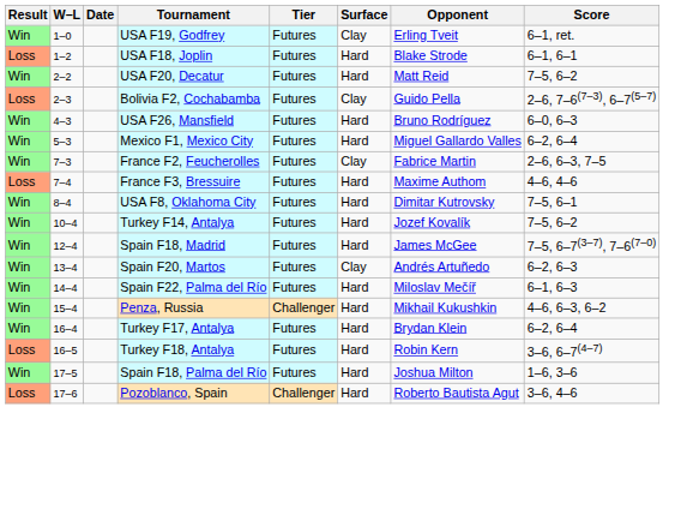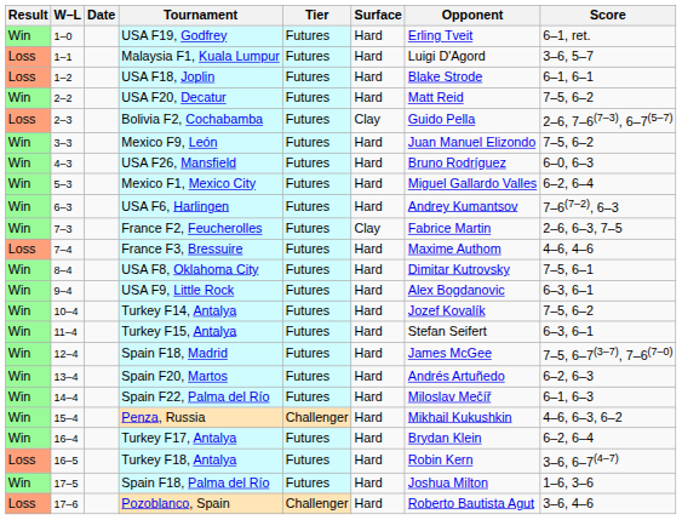USA F19, Godfrey | Surface: Clay -> Hard
+ row: Loss | 1–1 | Malaysia F1, Kuala Lumpur | Futures | Hard | Luigi D'Agord | 3–6, 5–7
+ row: Win | 3–3 | Mexico F9, León | Futures | Hard | Juan Manuel Elizondo | 7–5, 6–2
+ row: Win | 6–3 | USA F6, Harlingen | Futures | Hard | Andrey Kumantsov | 7–6(7–2), 6–3
+ row: Win | 9–4 | USA F9, Little Rock | Futures | Hard | Alex Bogdanovic | 6–3, 6–1
+ row: Win | 11–4 | Turkey F15, Antalya | Futures | Hard | Stefan Seifert | 6–3, 6–1
Spain F20, Martos | Surface: Clay -> Hard
